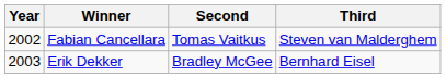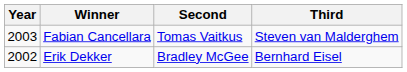Fabian Cancellara | Year: 2002 -> 2003
Erik Dekker | Year: 2003 -> 2002
